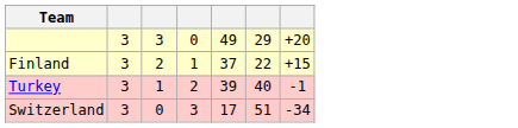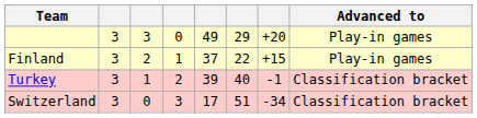+ column: Advanced to | Play-in games | Play-in games | Classification bracket | Classification bracket
